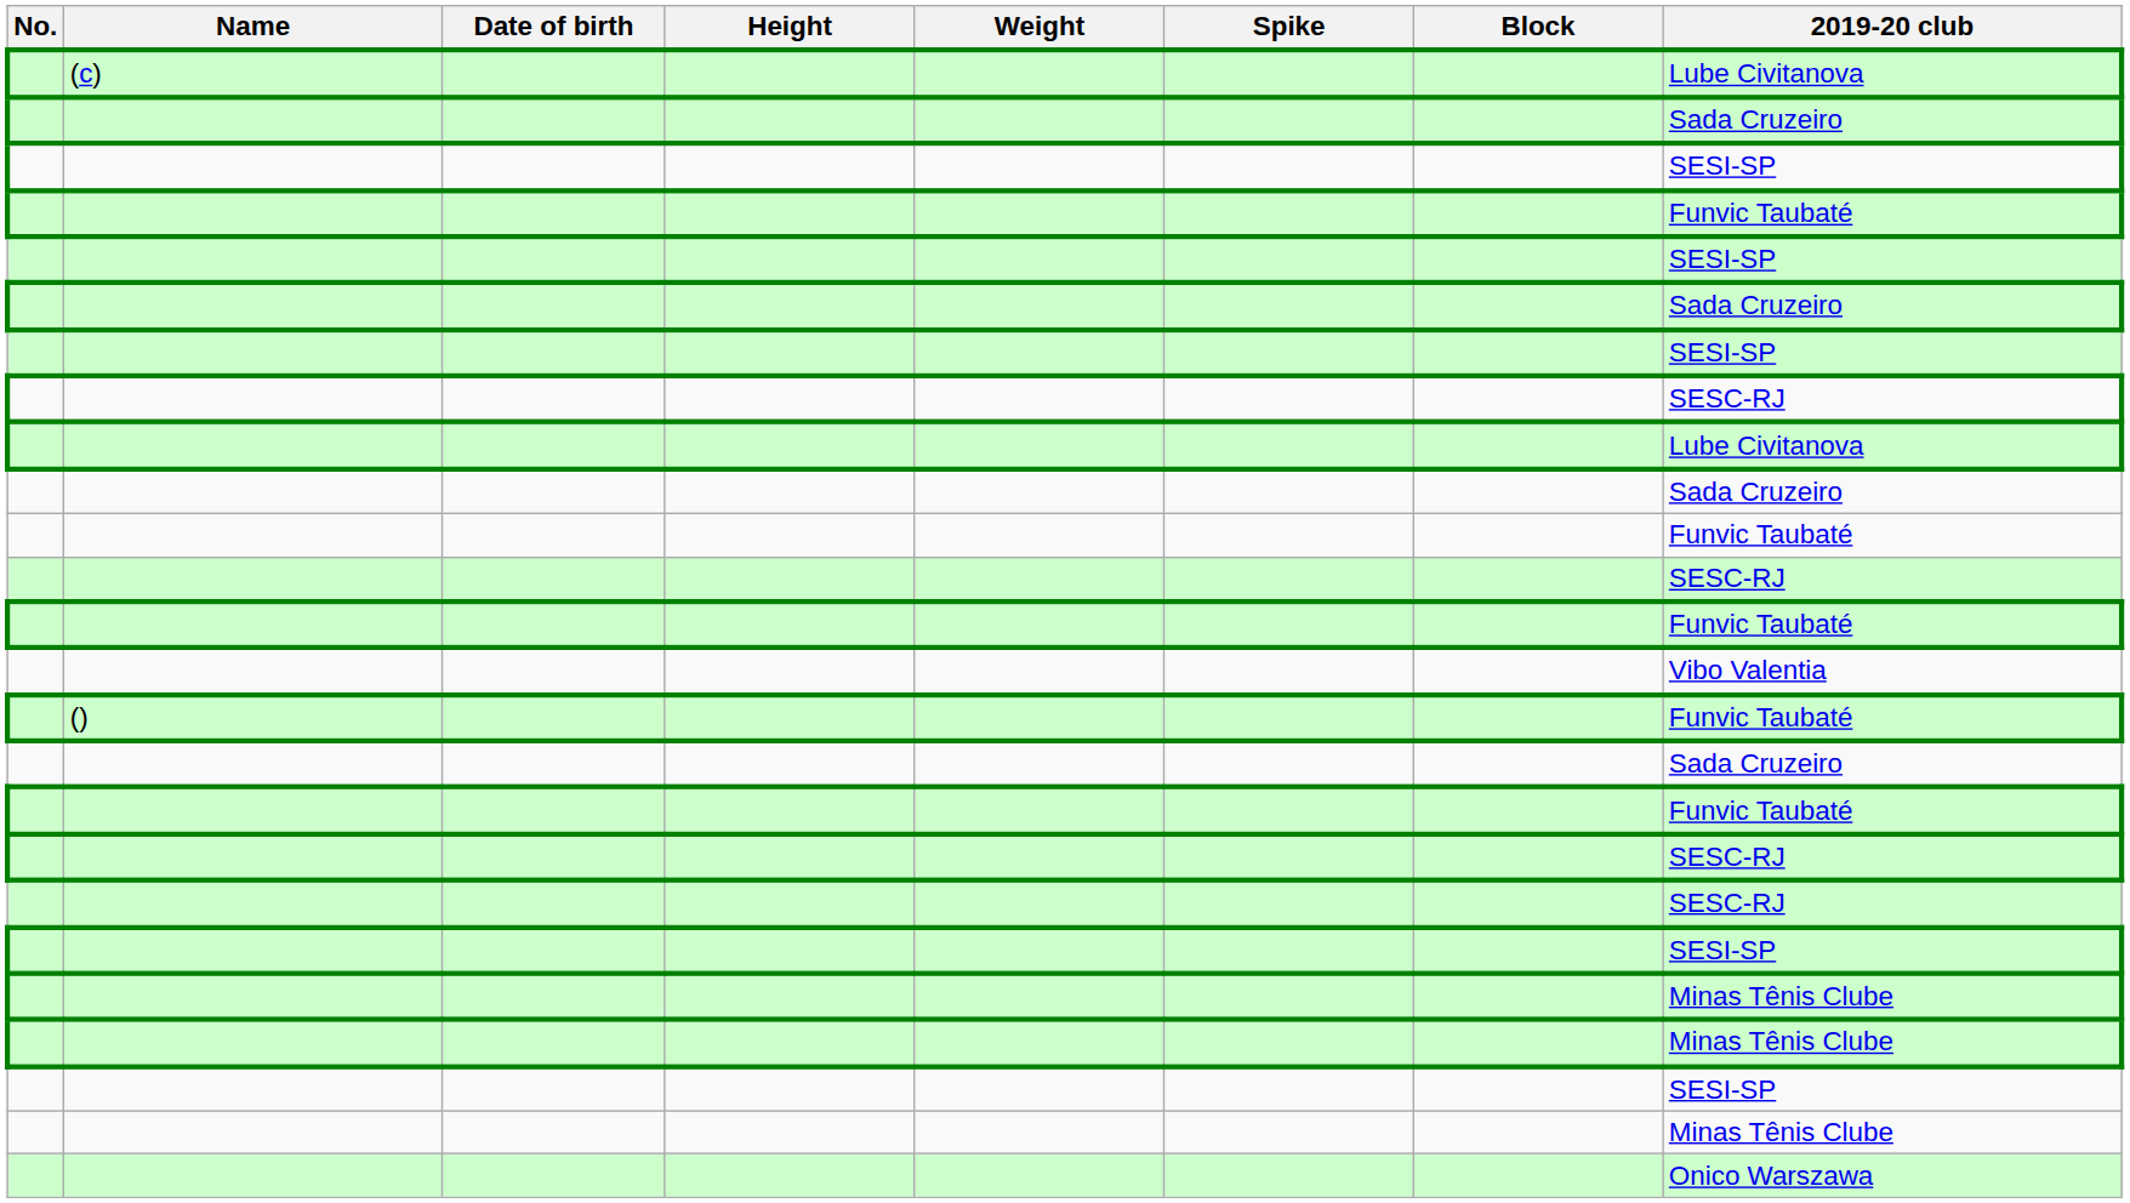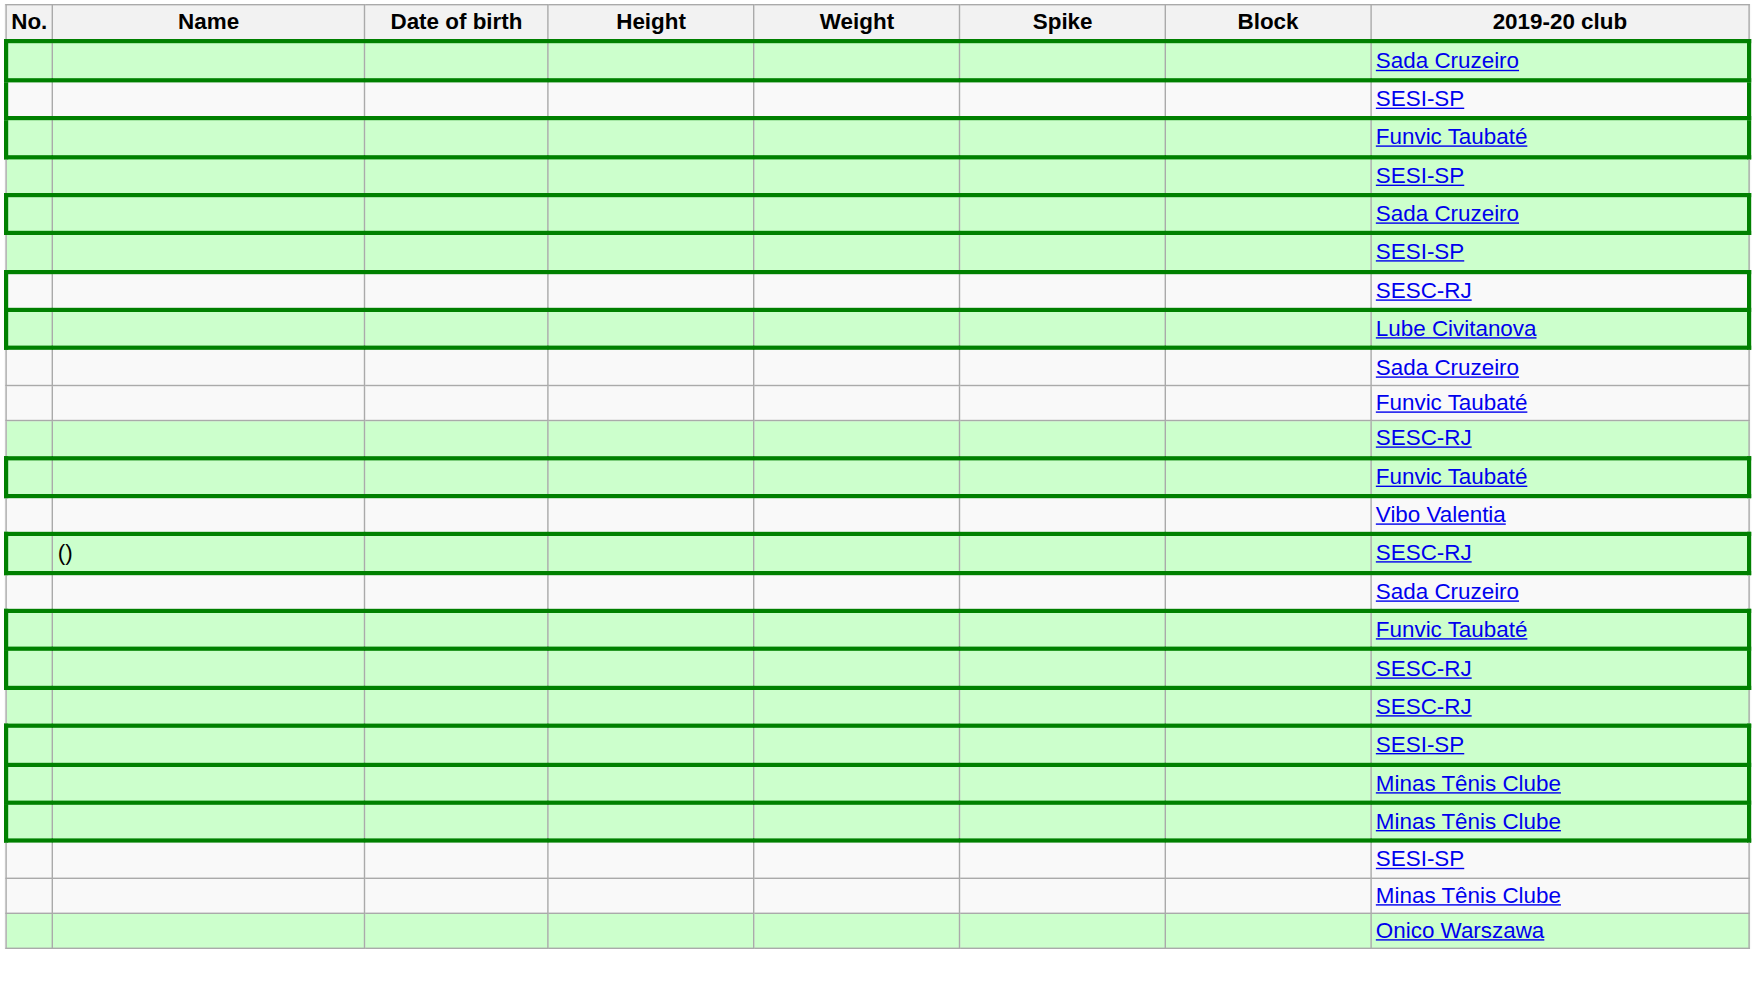- row: (c) | Lube Civitanova
() | 2019-20 club: Funvic Taubaté -> SESC-RJ
